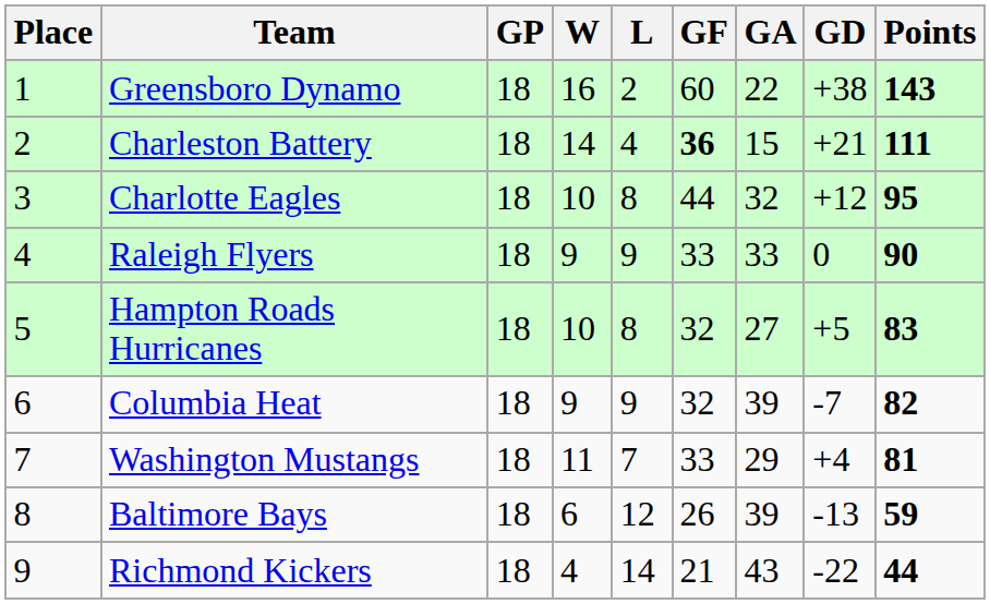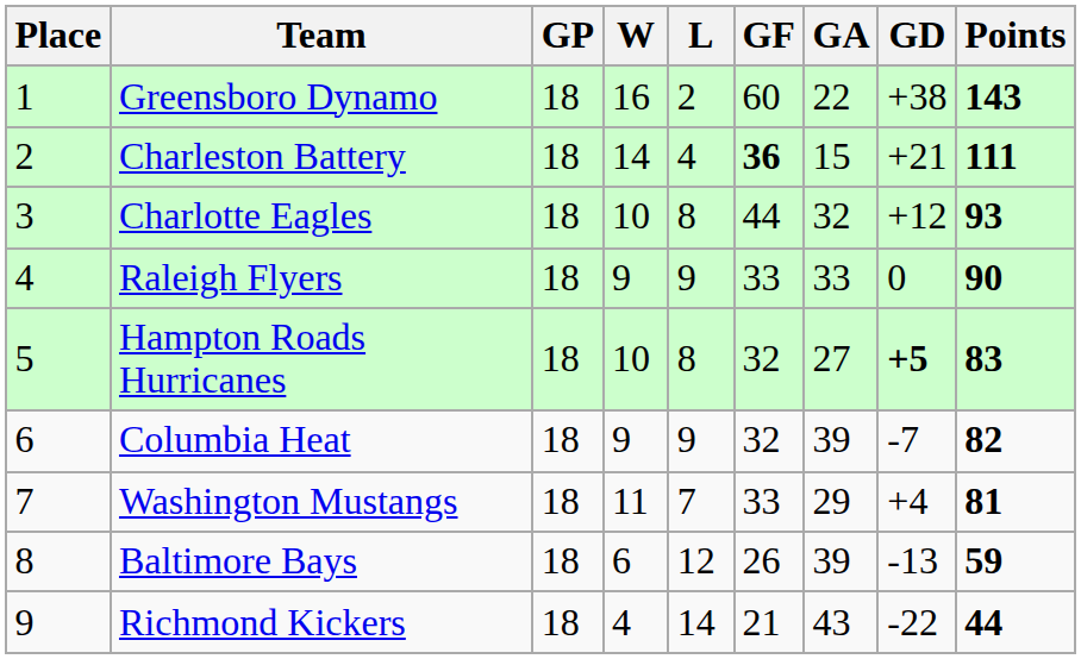Charlotte Eagles | Points: 95 -> 93
Hampton Roads Hurricanes | GD: normal -> bold
